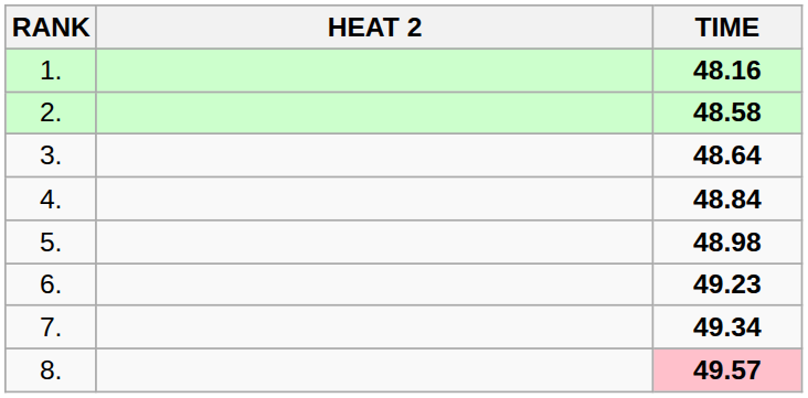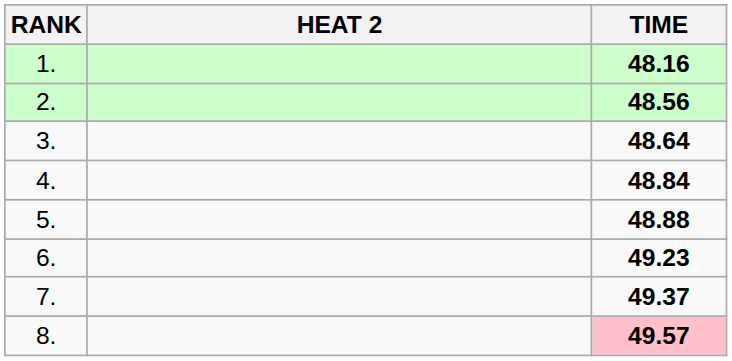2. | TIME: 48.58 -> 48.56
5. | TIME: 48.98 -> 48.88
7. | TIME: 49.34 -> 49.37
